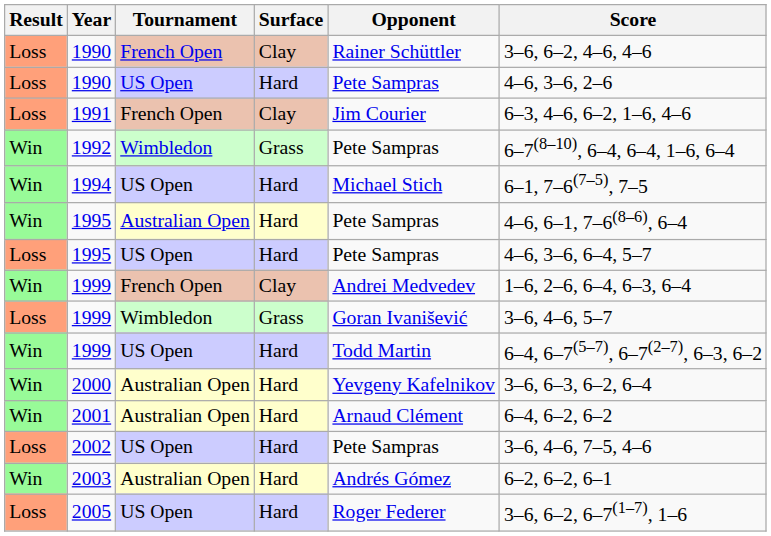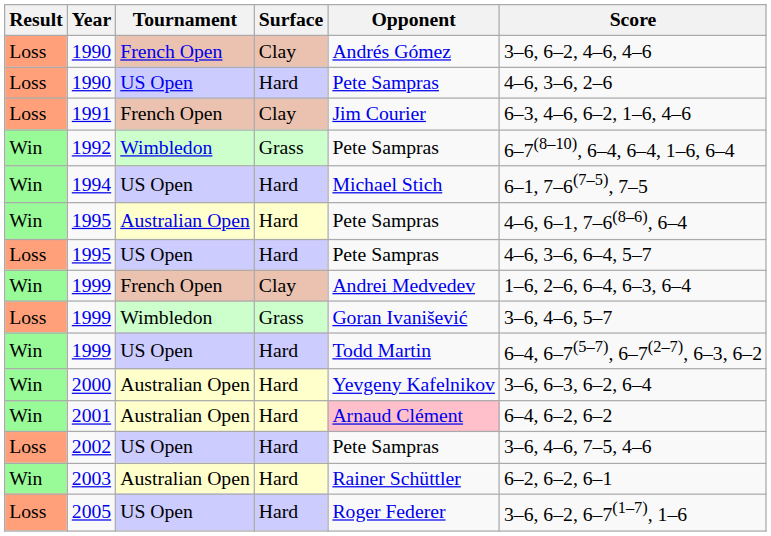1990 / French Open | Opponent: Rainer Schüttler -> Andrés Gómez
2001 | Opponent: no background -> pink background
2003 | Opponent: Andrés Gómez -> Rainer Schüttler
